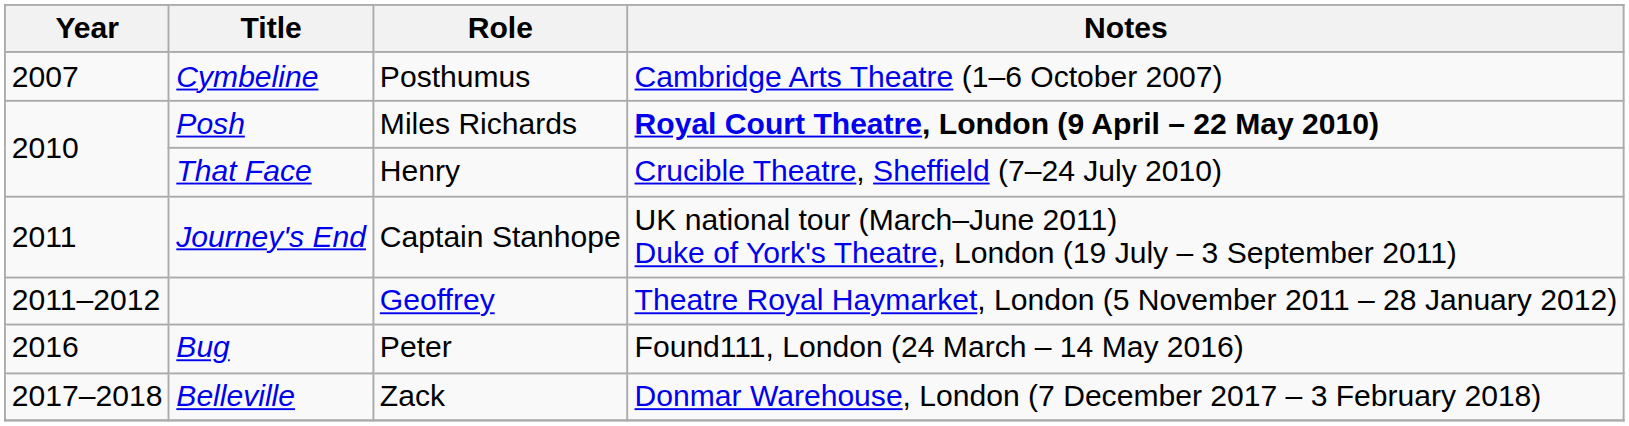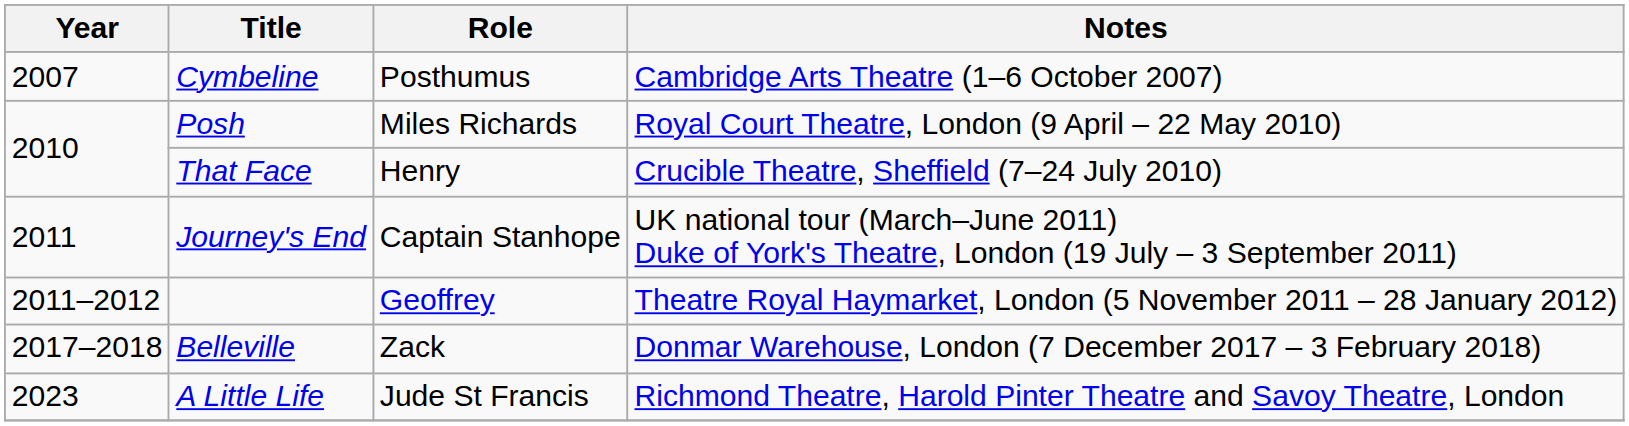Posh | Notes: bold -> normal
- row: 2016 | Bug | Peter | Found111, London (24 March – 14 May 2016)
+ row: 2023 | A Little Life | Jude St Francis | Richmond Theatre, Harold Pinter Theatre and Savoy Theatre, London
